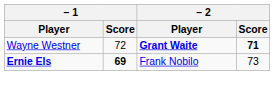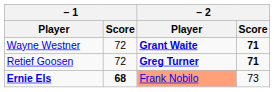+ row: Retief Goosen | 72 | Greg Turner | 71
Ernie Els | – 1 / Score: 69 -> 68
Ernie Els | – 2 / Player: no background -> lightsalmon background
